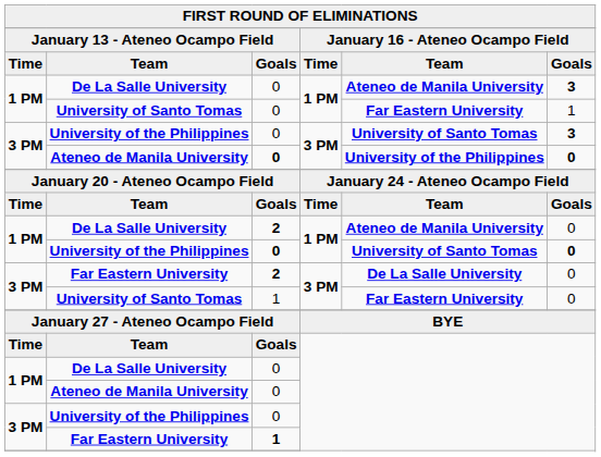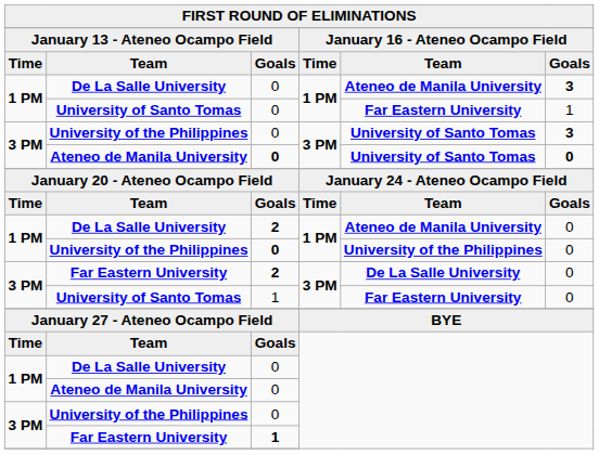Ateneo de Manila University / 3 PM | column 5: University of the Philippines -> University of Santo Tomas
University of the Philippines / 1 PM | column 5: University of Santo Tomas -> University of the Philippines
University of the Philippines / 1 PM | column 6: bold -> normal
